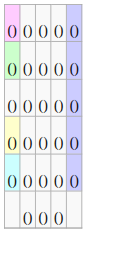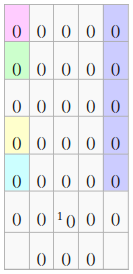+ row: () | () | 1 () | () | ()
